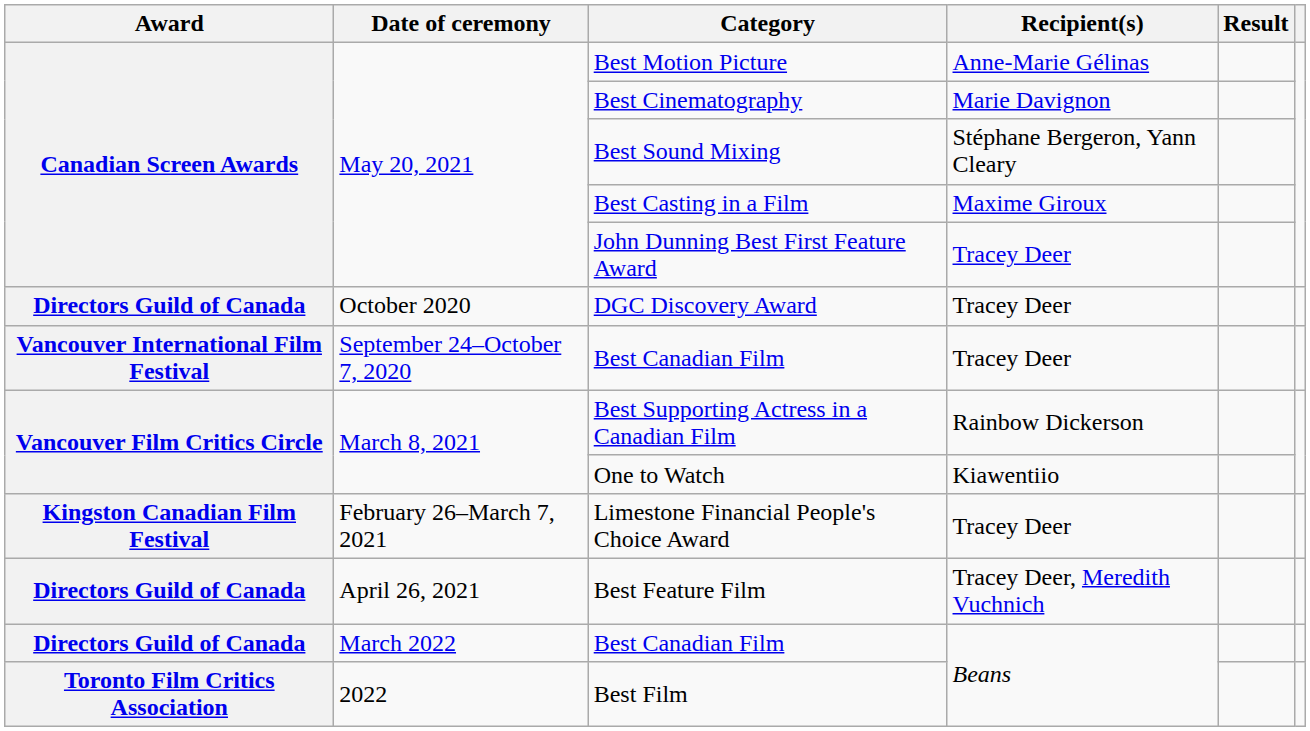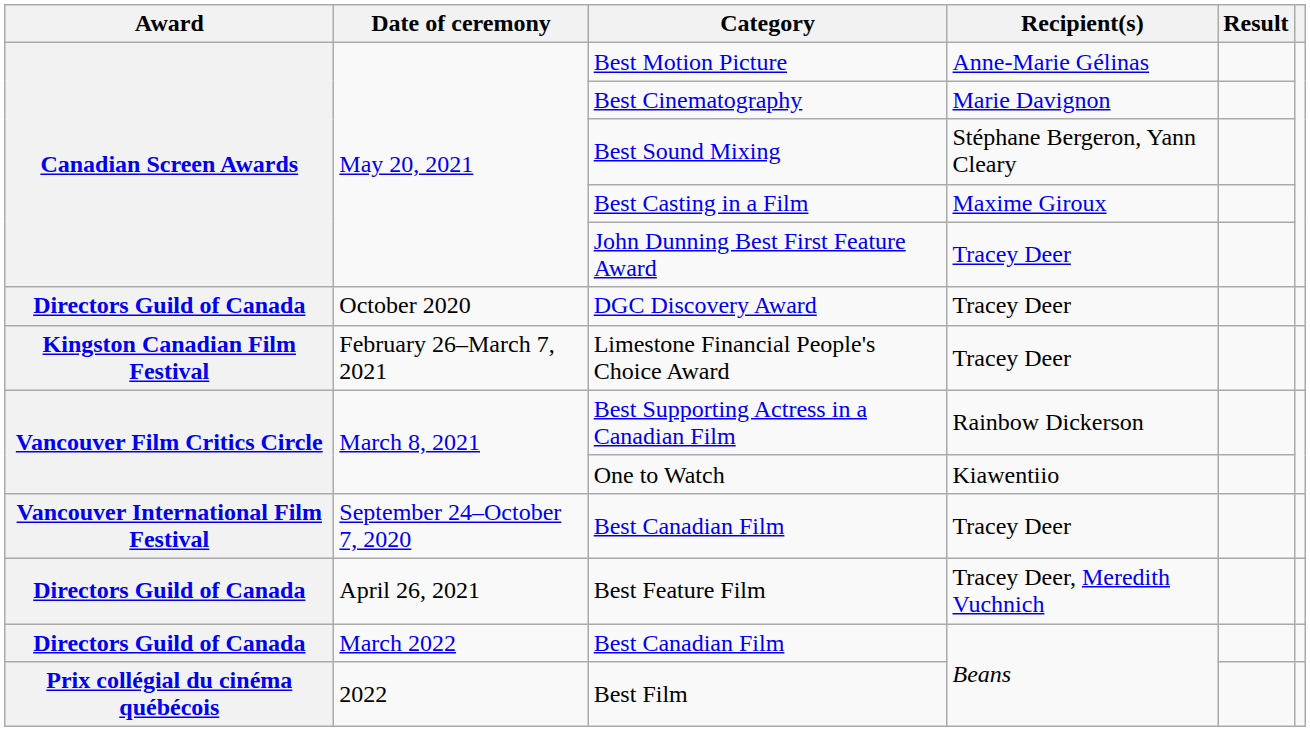rows swapped: Limestone Financial People's Choice Award <-> Best Canadian Film / Tracey Deer
Best Film | Award: Toronto Film Critics Association -> Prix collégial du cinéma québécois
